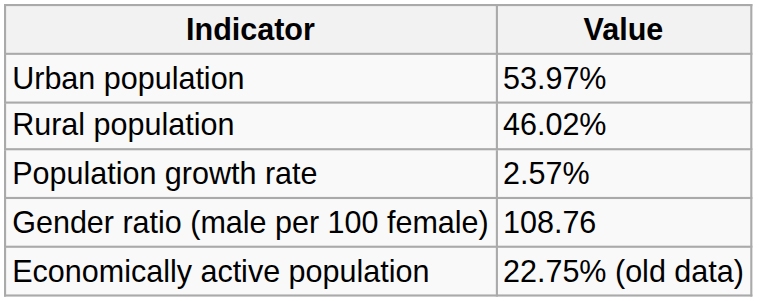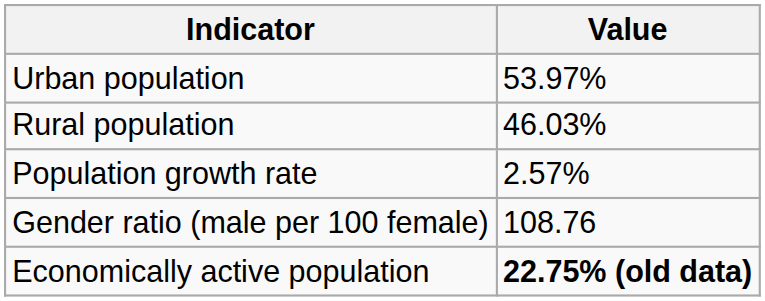Rural population | Value: 46.02% -> 46.03%
Economically active population | Value: normal -> bold
